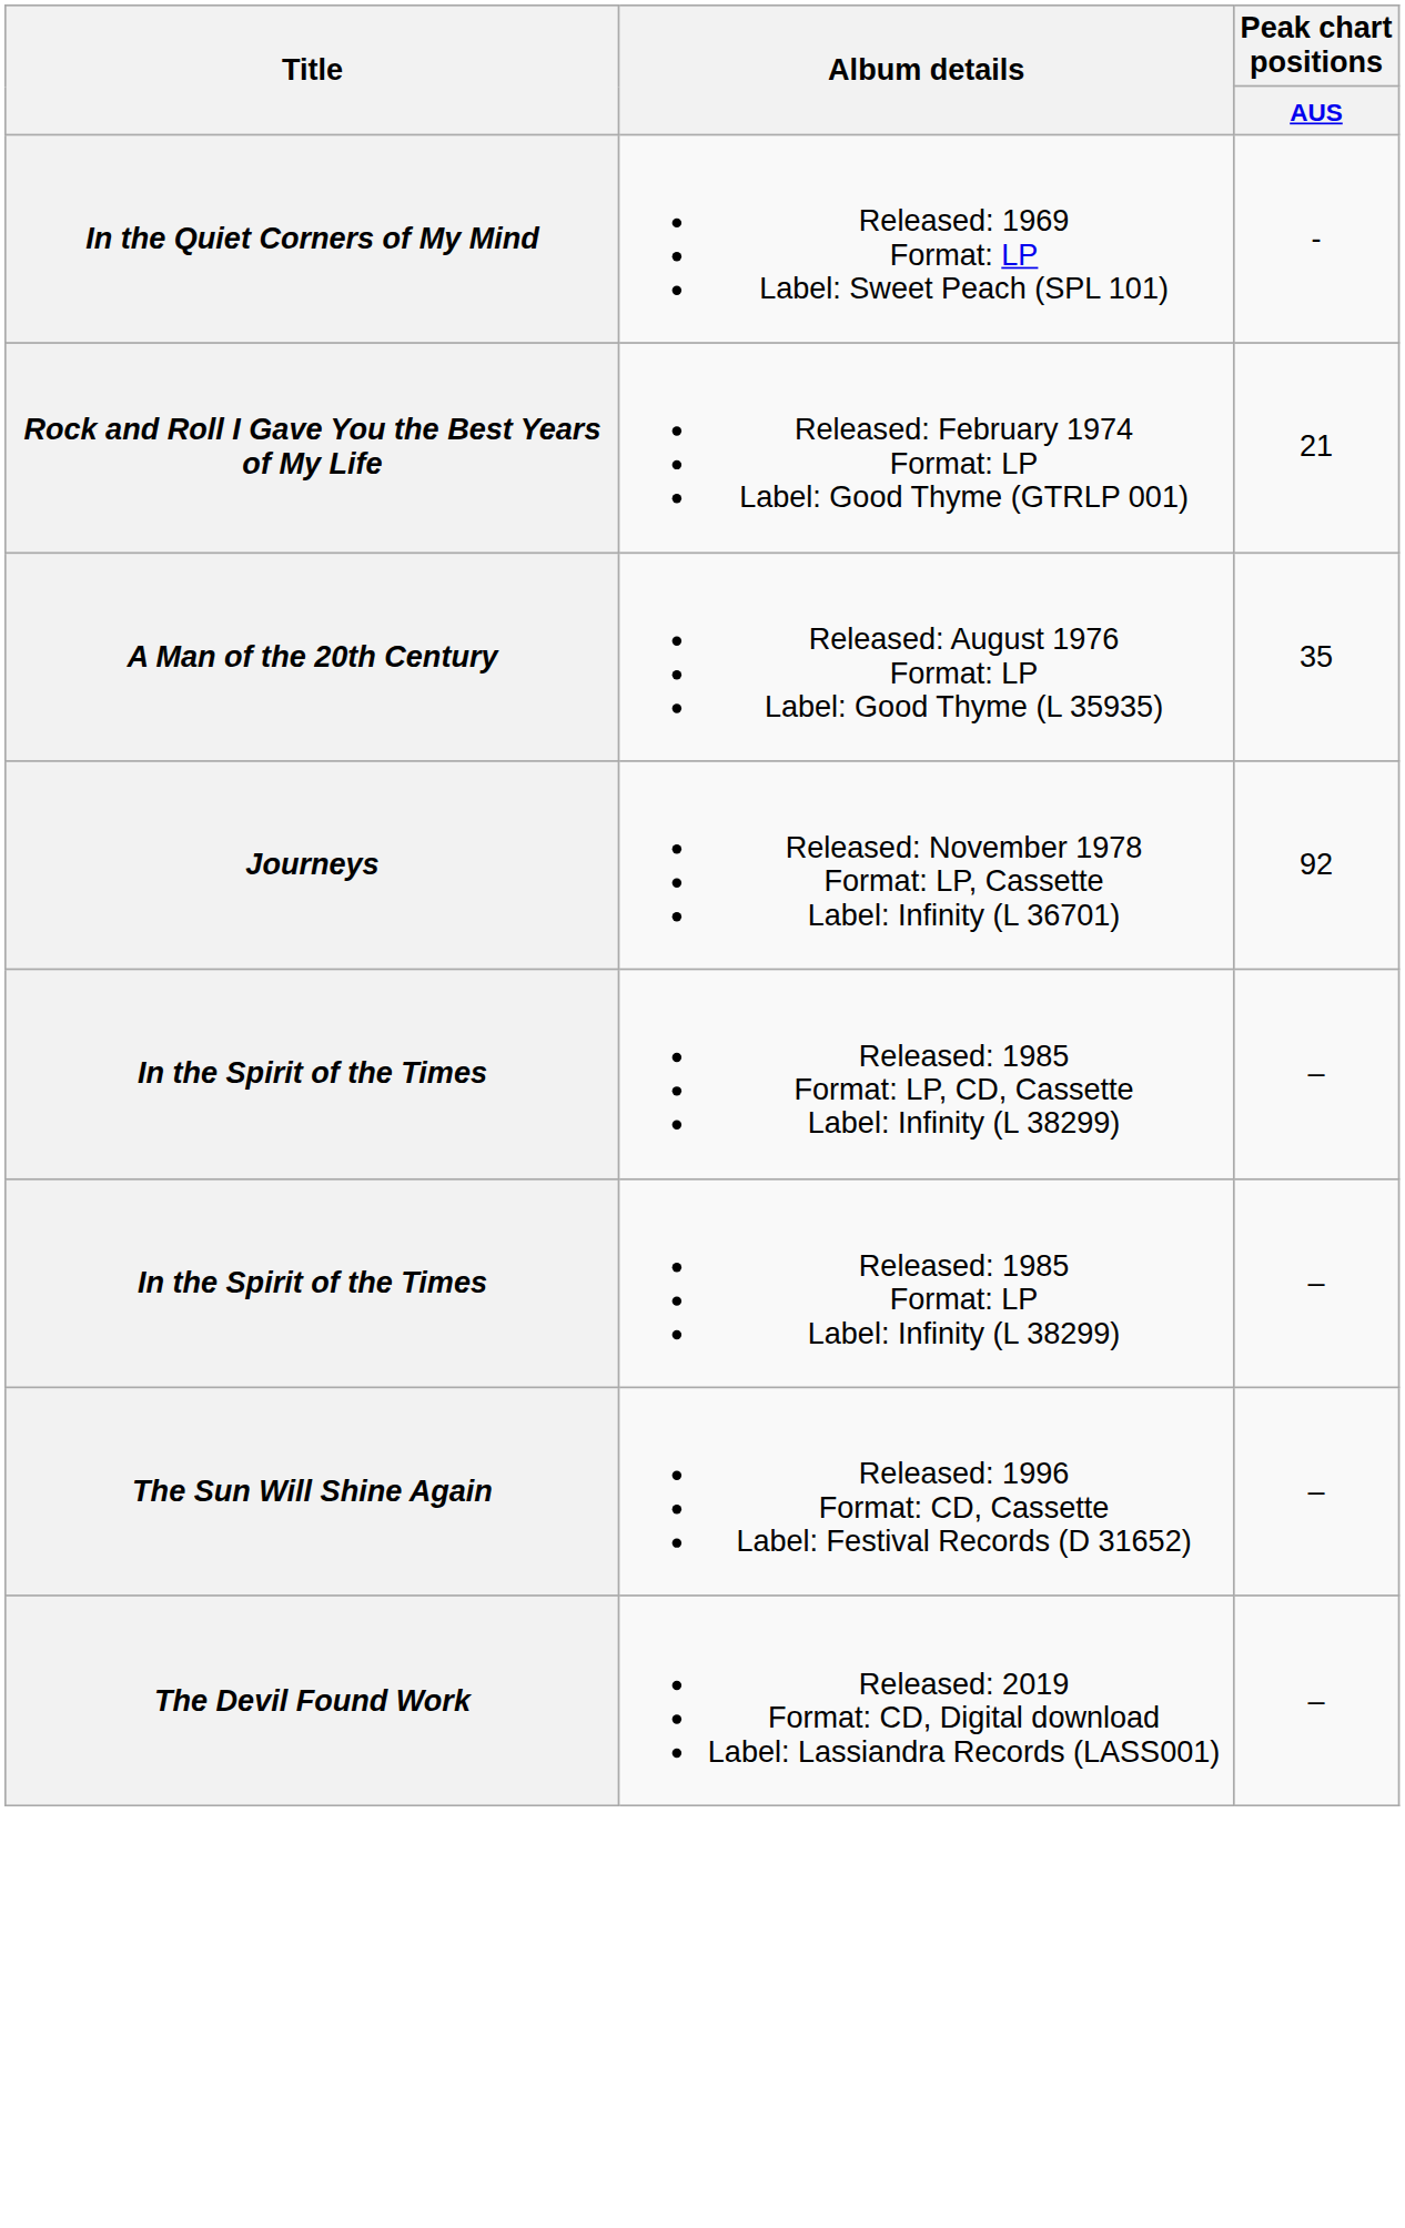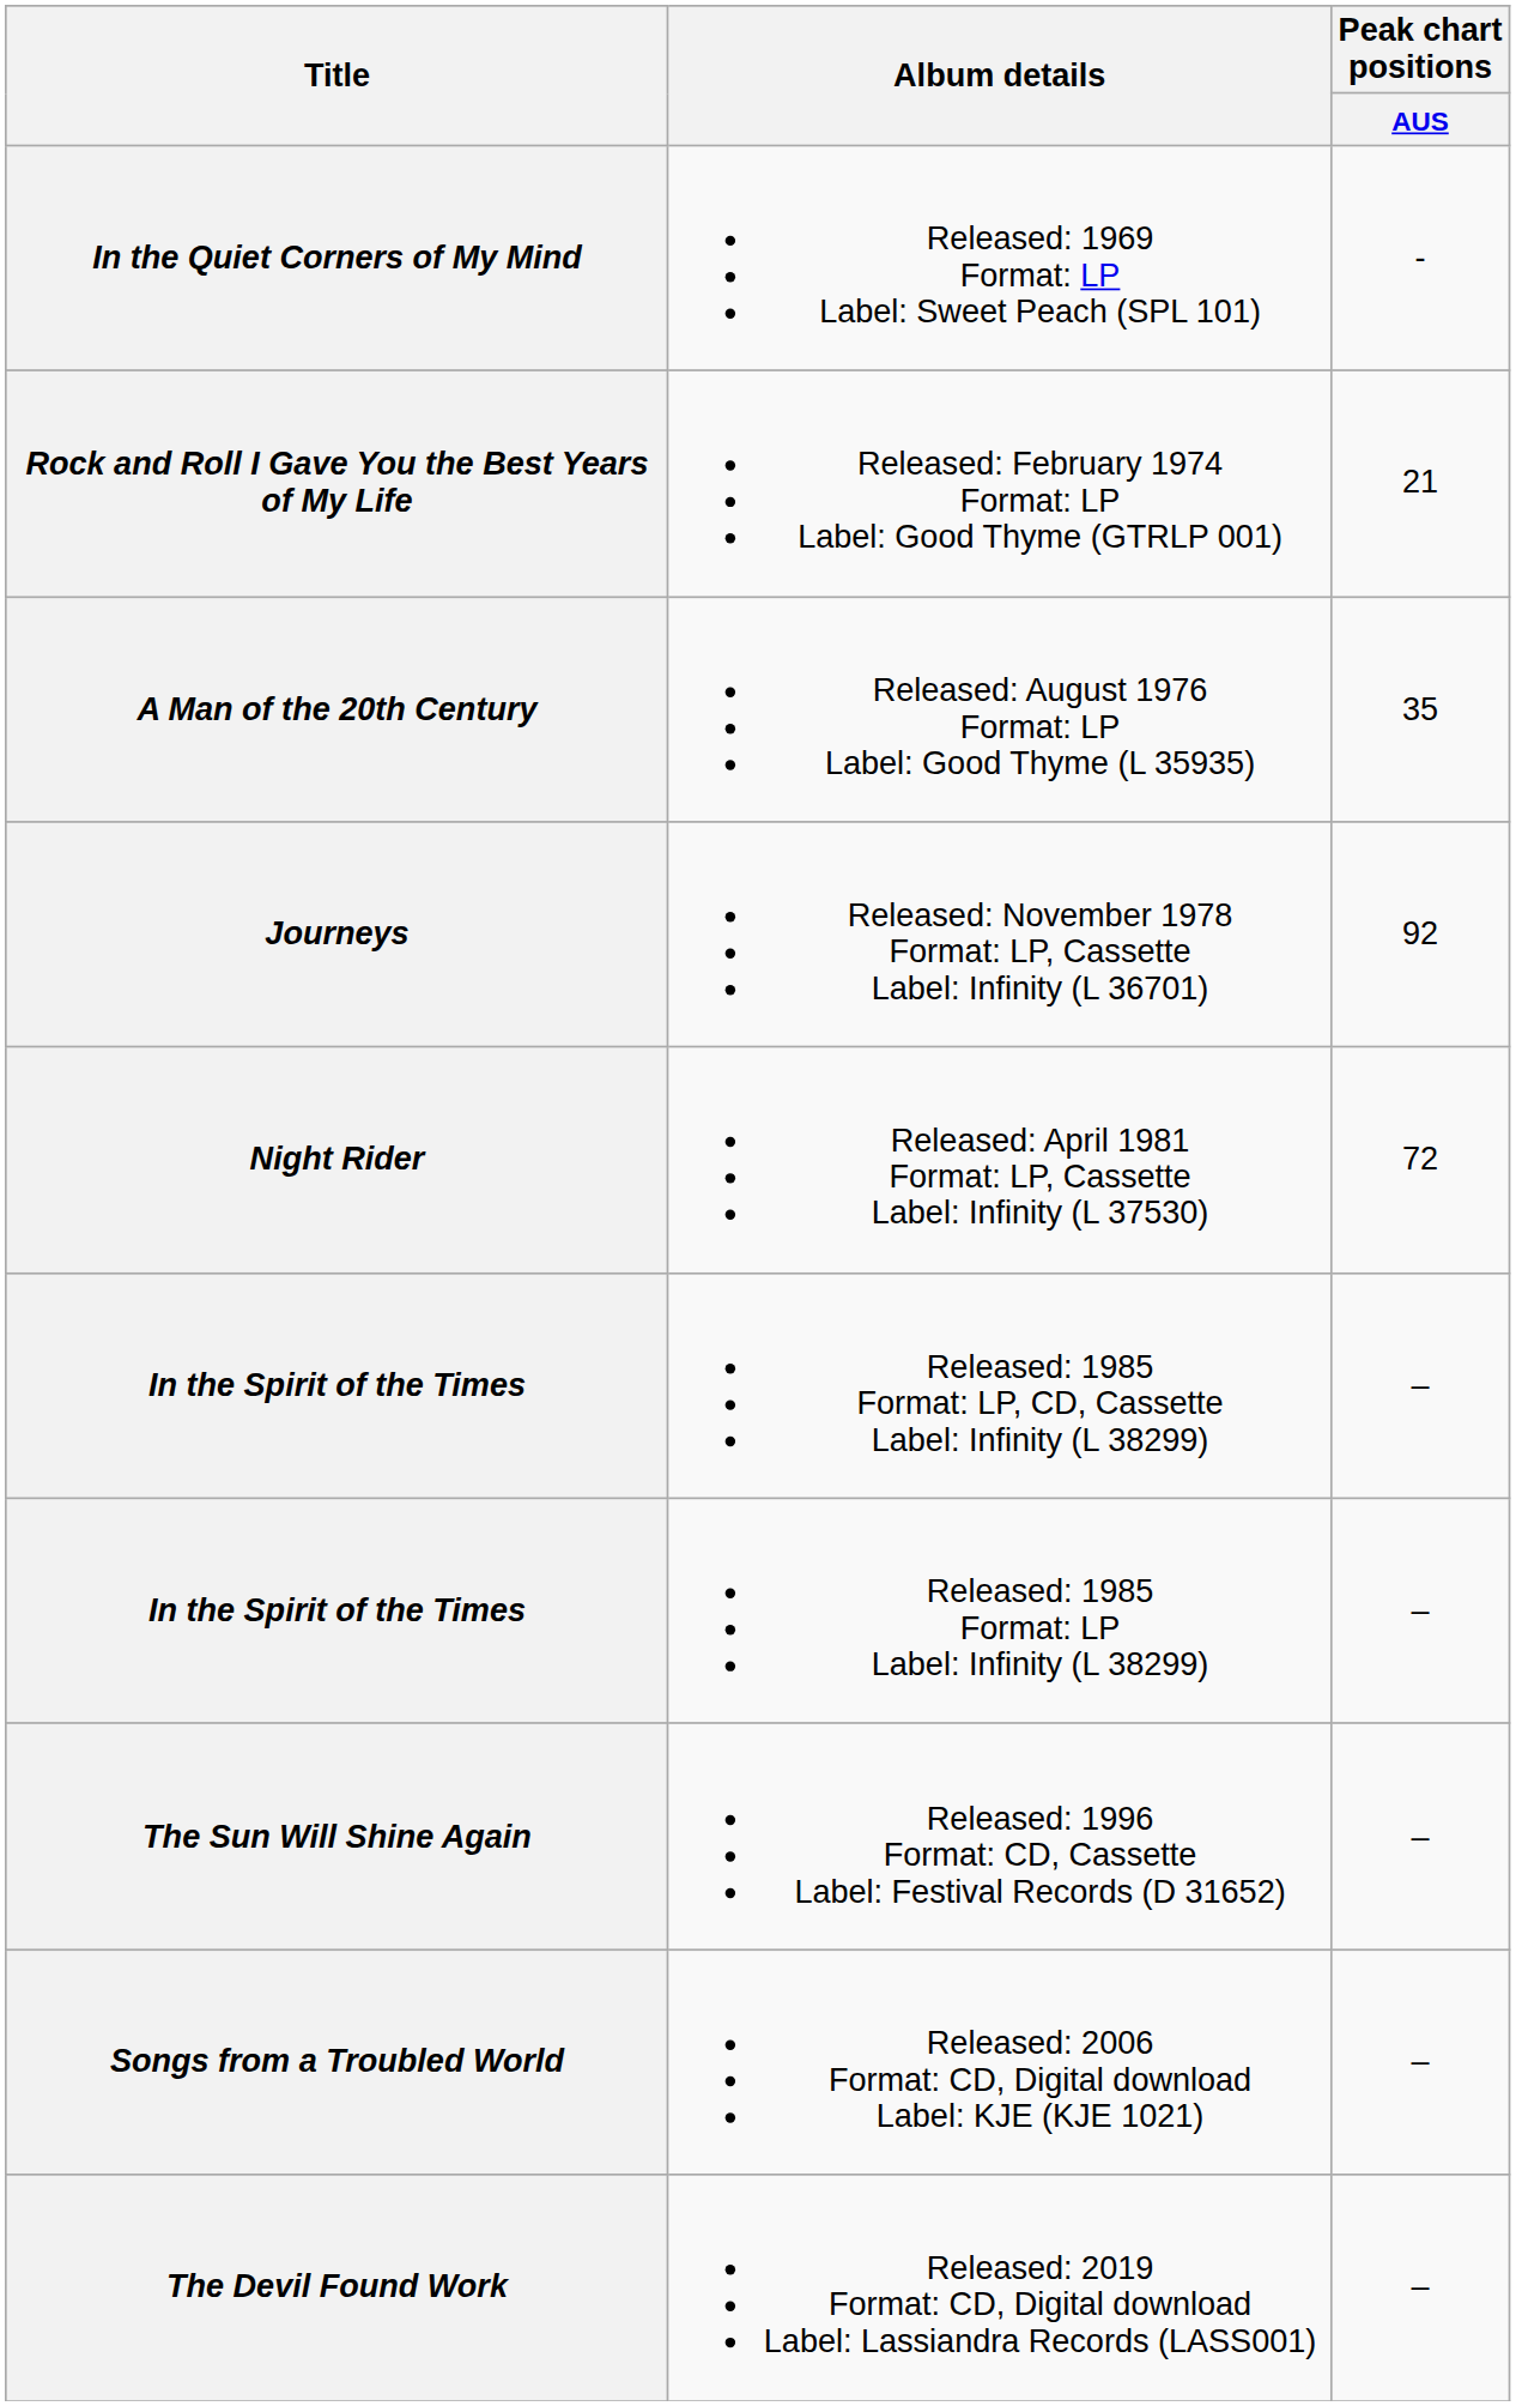+ row: Night Rider | Released: April 1981 Format: LP, Cassette Label: Infinity (L 37530) | 72
+ row: Songs from a Troubled World | Released: 2006 Format: CD, Digital download Label: KJE (KJE 1021) | –
